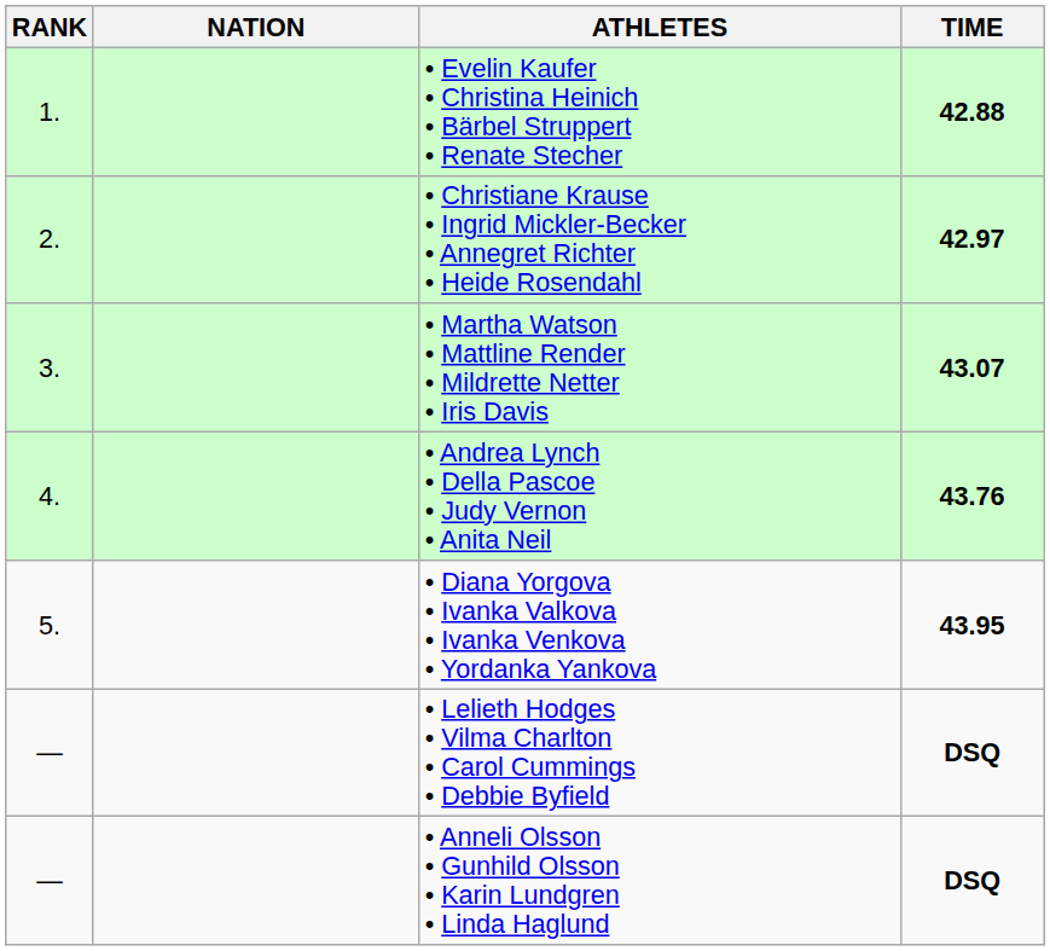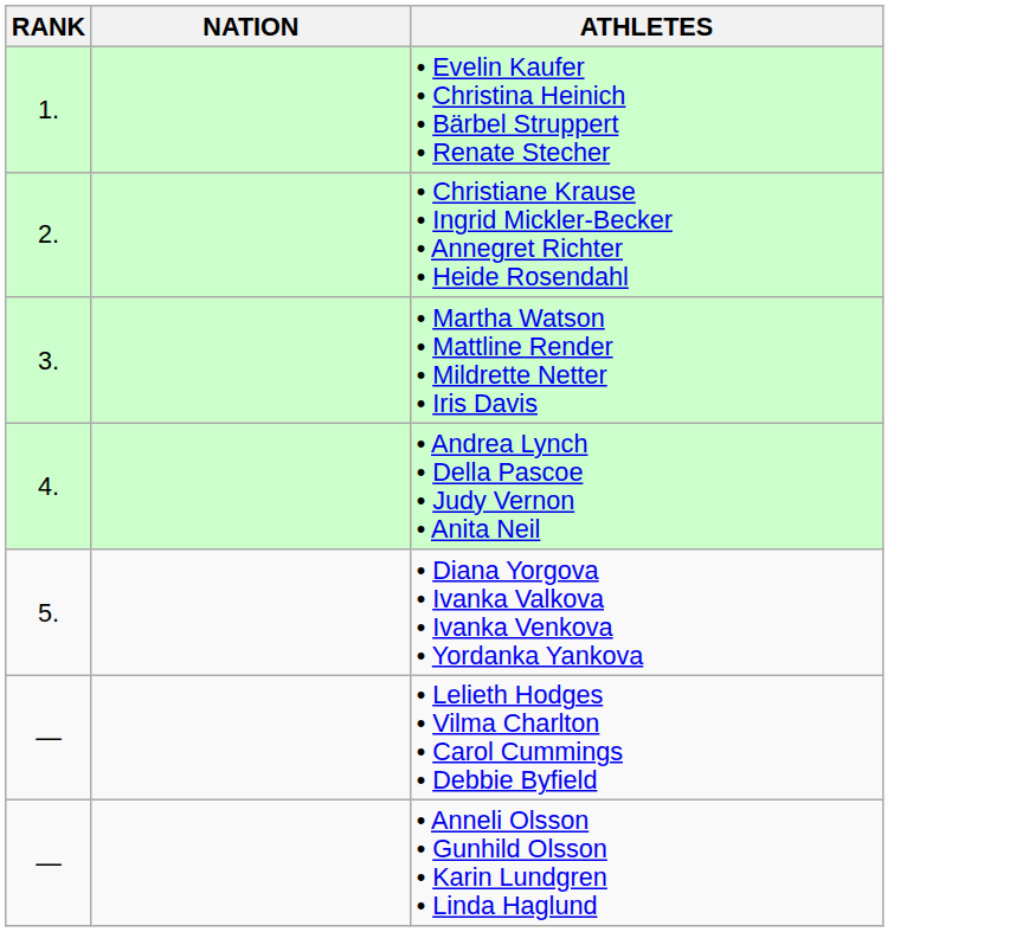- column: TIME | 42.88 | 42.97 | 43.07 | 43.76 | 43.95 | DSQ | DSQ
